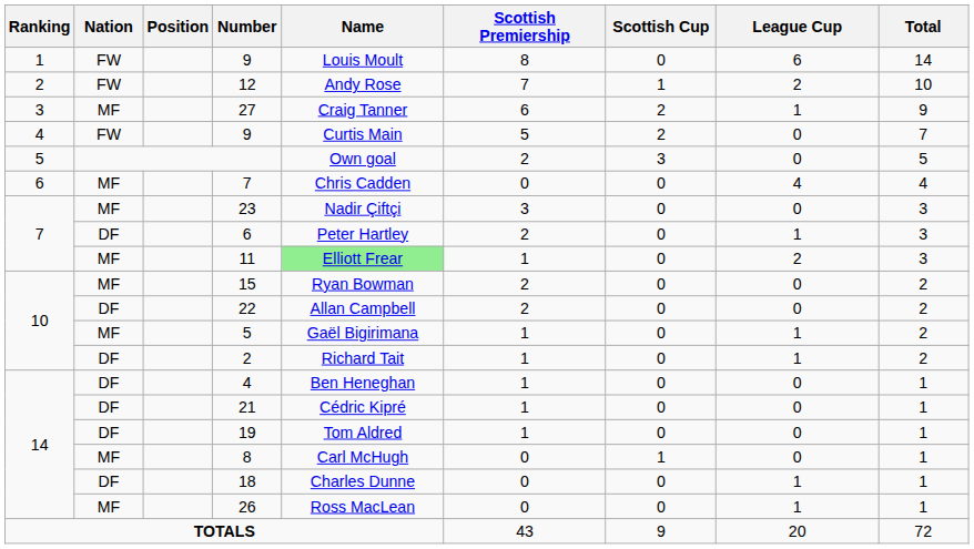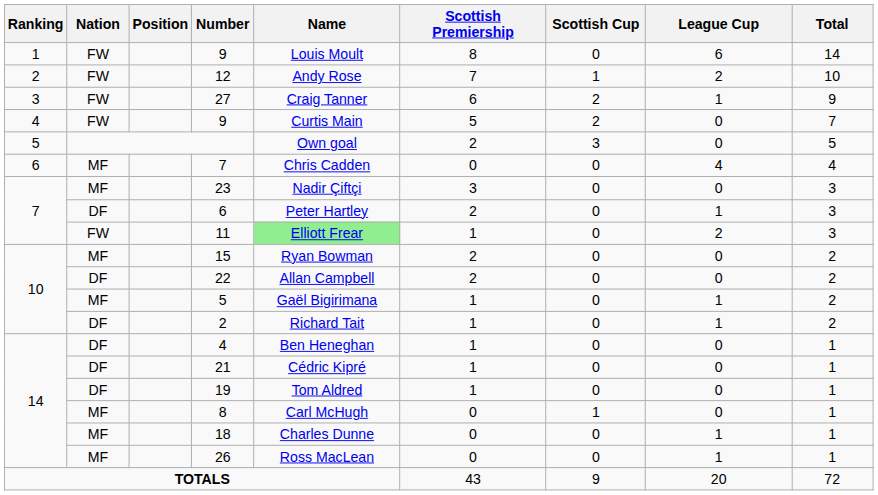27 | Nation: MF -> FW
11 | Nation: MF -> FW
18 | Nation: DF -> MF
